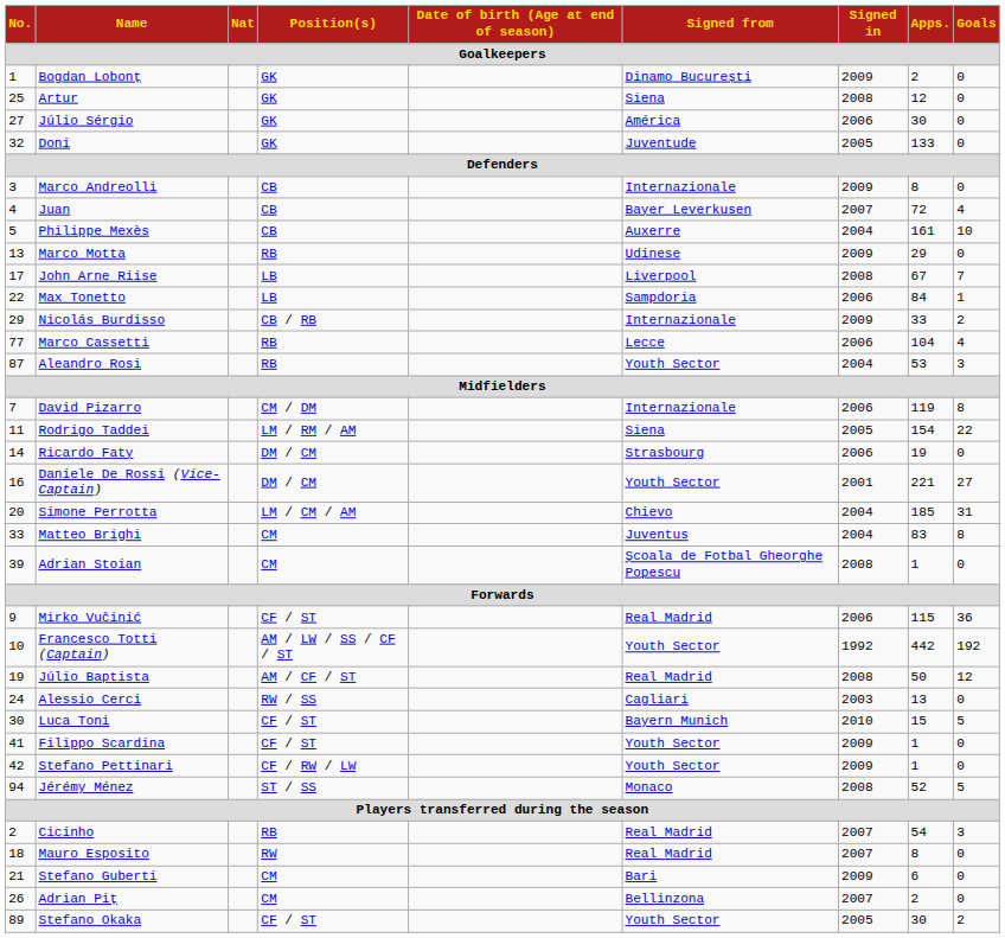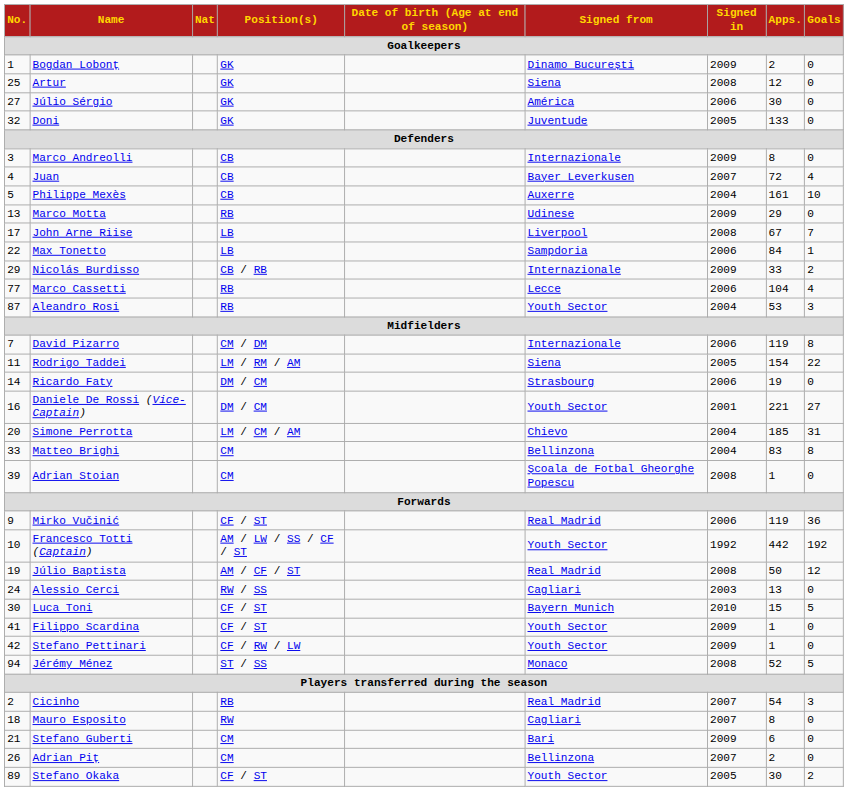Matteo Brighi | Signed from: Juventus -> Bellinzona
Mirko Vučinić | Apps.: 115 -> 119
Mauro Esposito | Signed from: Real Madrid -> Cagliari
